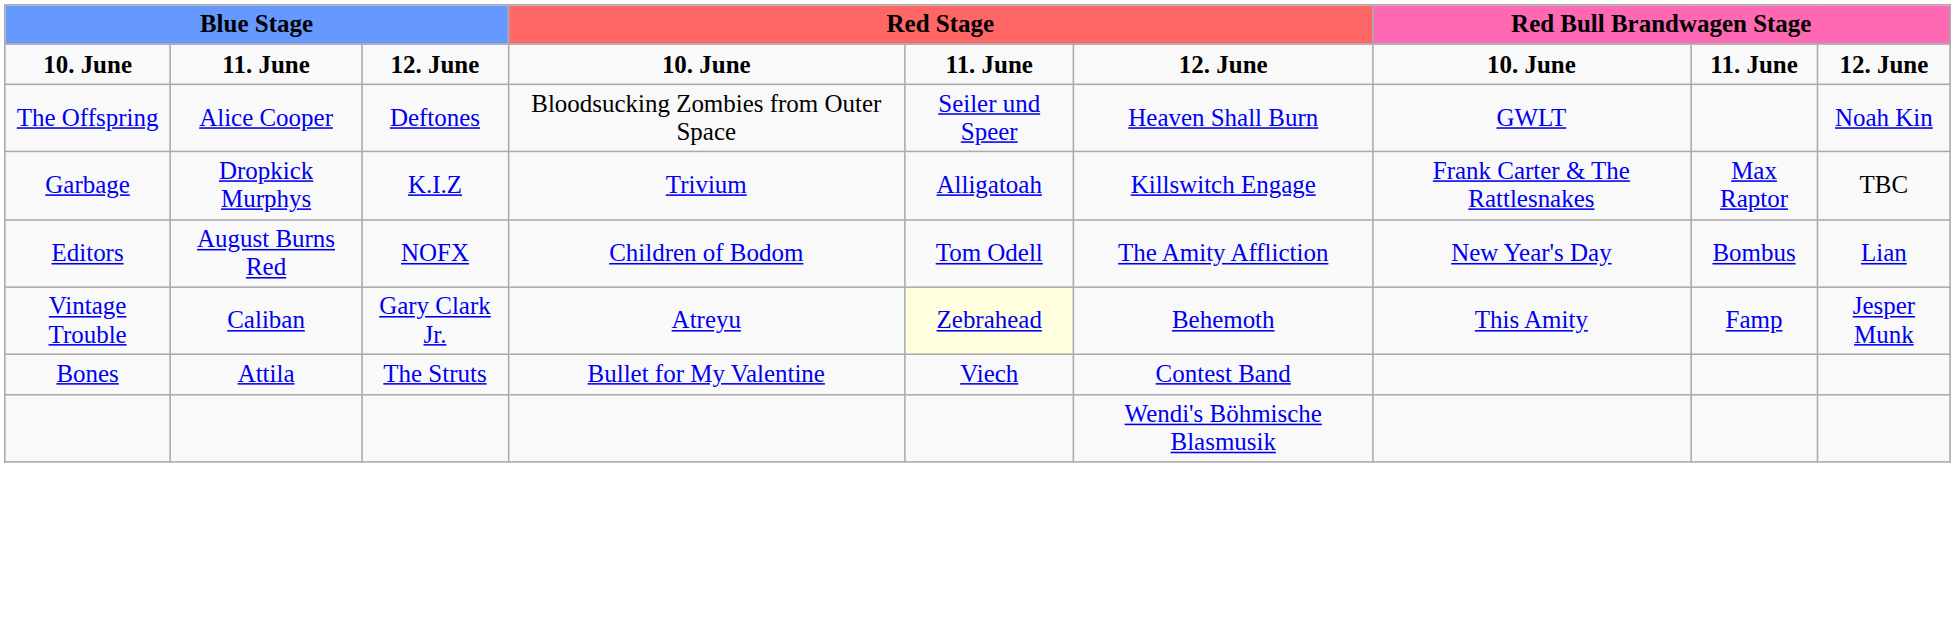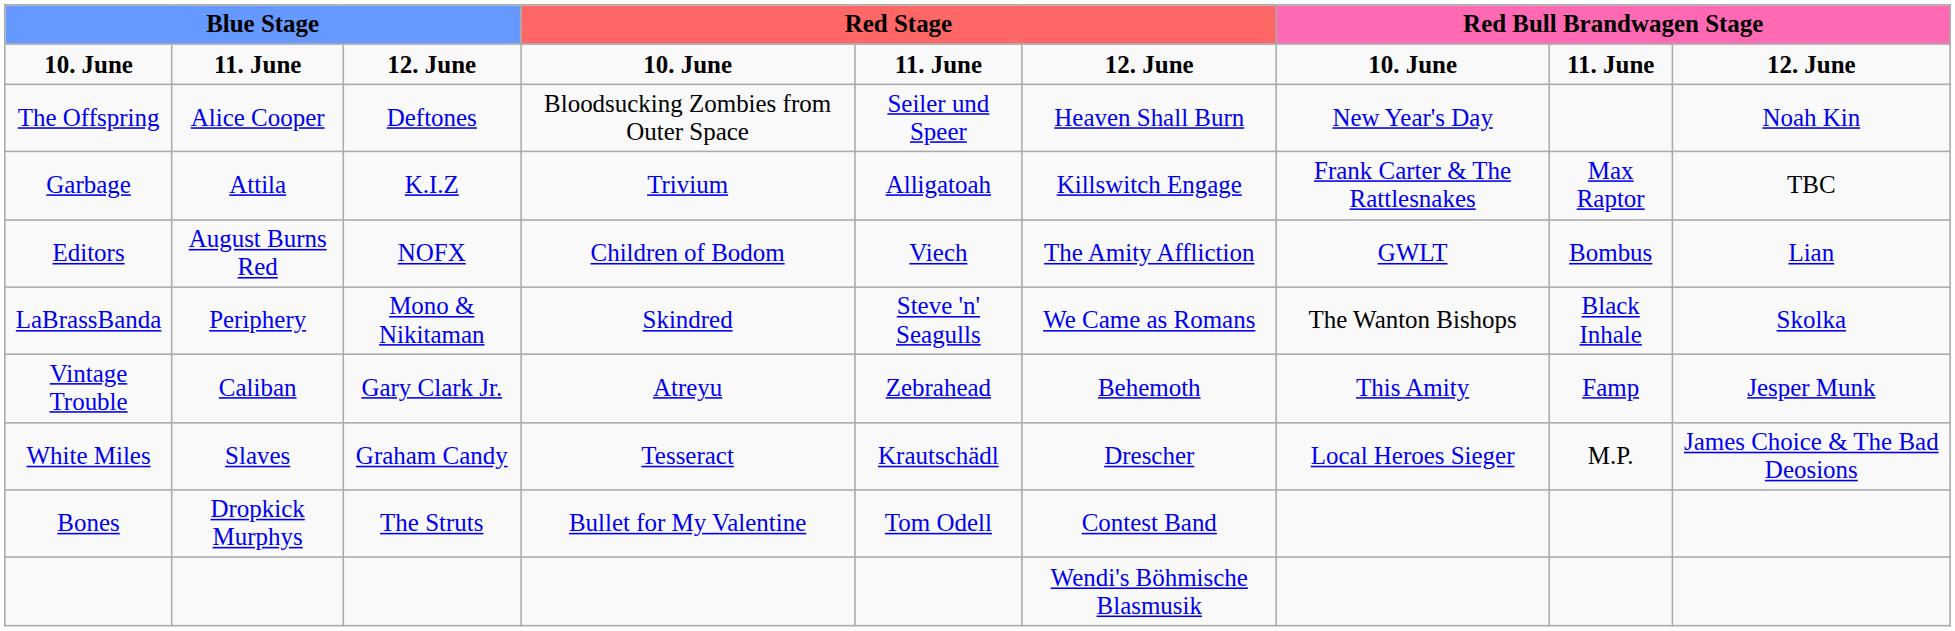The Offspring | column 7: GWLT -> New Year's Day
Garbage | column 2: Dropkick Murphys -> Attila
Editors | column 5: Tom Odell -> Viech
Editors | column 7: New Year's Day -> GWLT
+ row: LaBrassBanda | Periphery | Mono & Nikitaman | Skindred | Steve 'n' Seagulls | We Came as Romans | The Wanton Bishops | Black Inhale | Skolka
Vintage Trouble | column 5: lightyellow background -> no background
+ row: White Miles | Slaves | Graham Candy | Tesseract | Krautschädl | Drescher | Local Heroes Sieger | M.P. | James Choice & The Bad Deosions
Bones | column 2: Attila -> Dropkick Murphys
Bones | column 5: Viech -> Tom Odell
